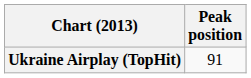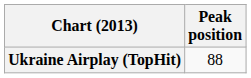Ukraine Airplay (TopHit) | Peak position: 91 -> 88
